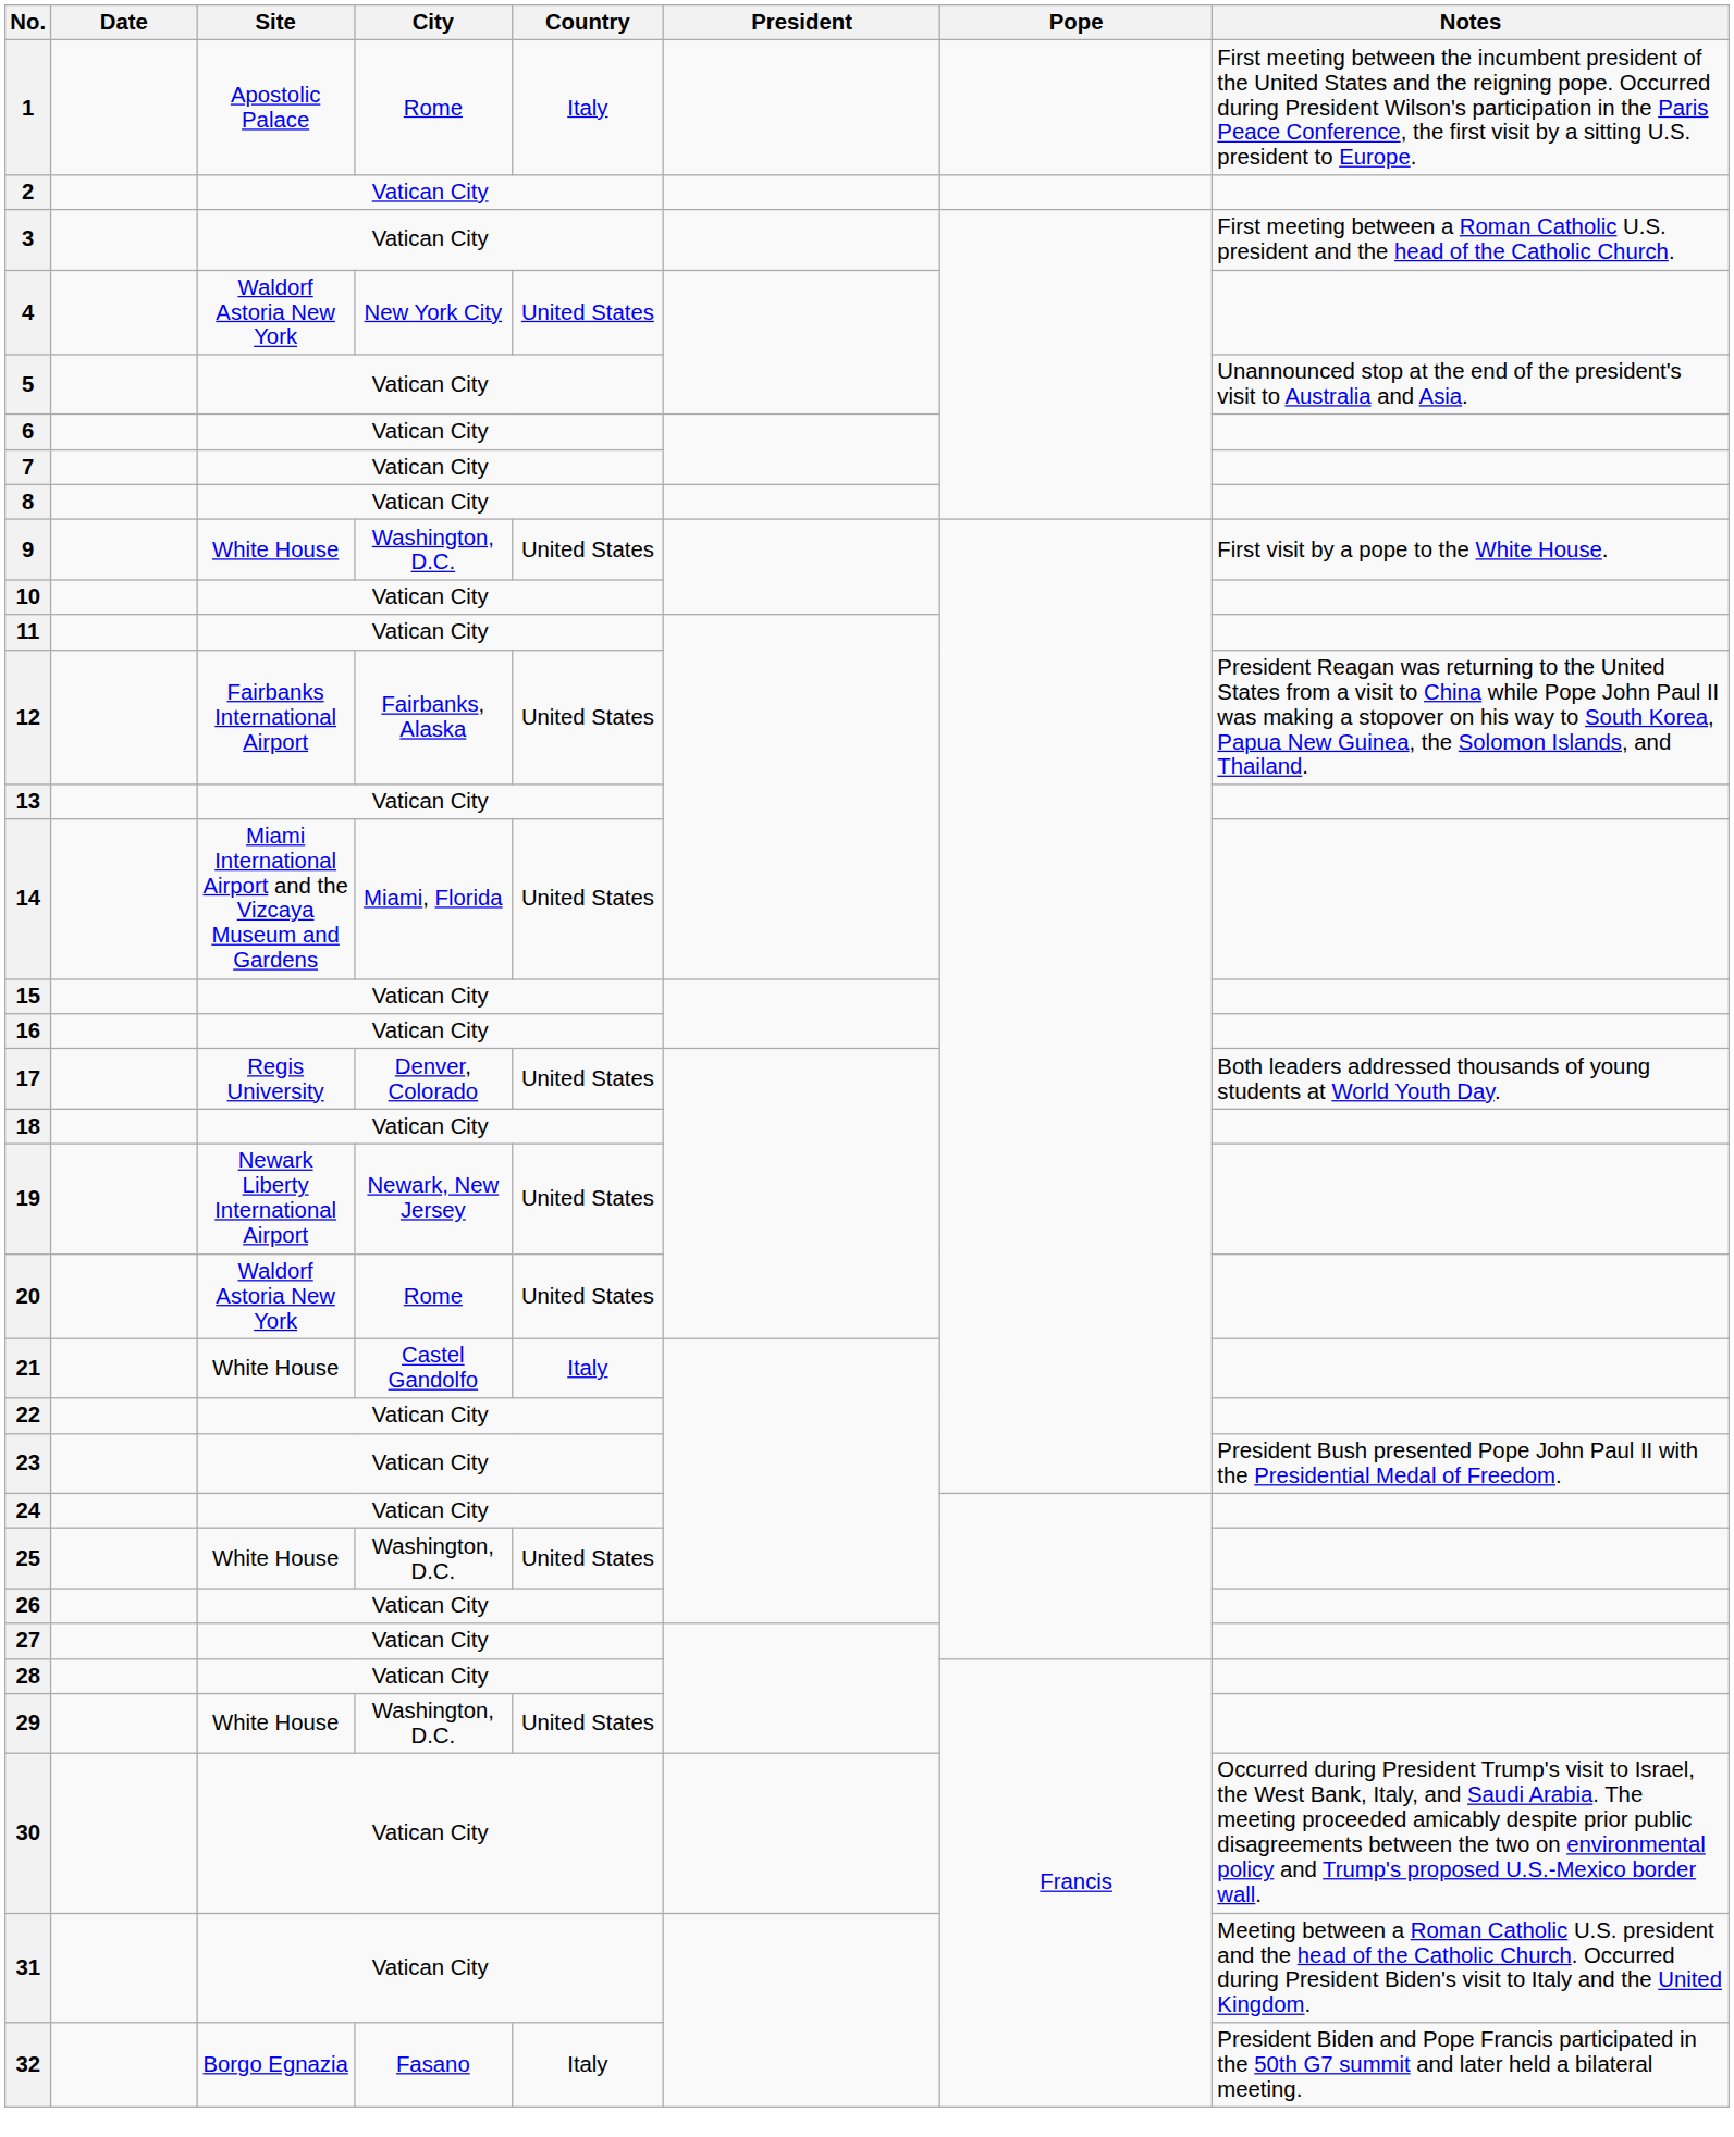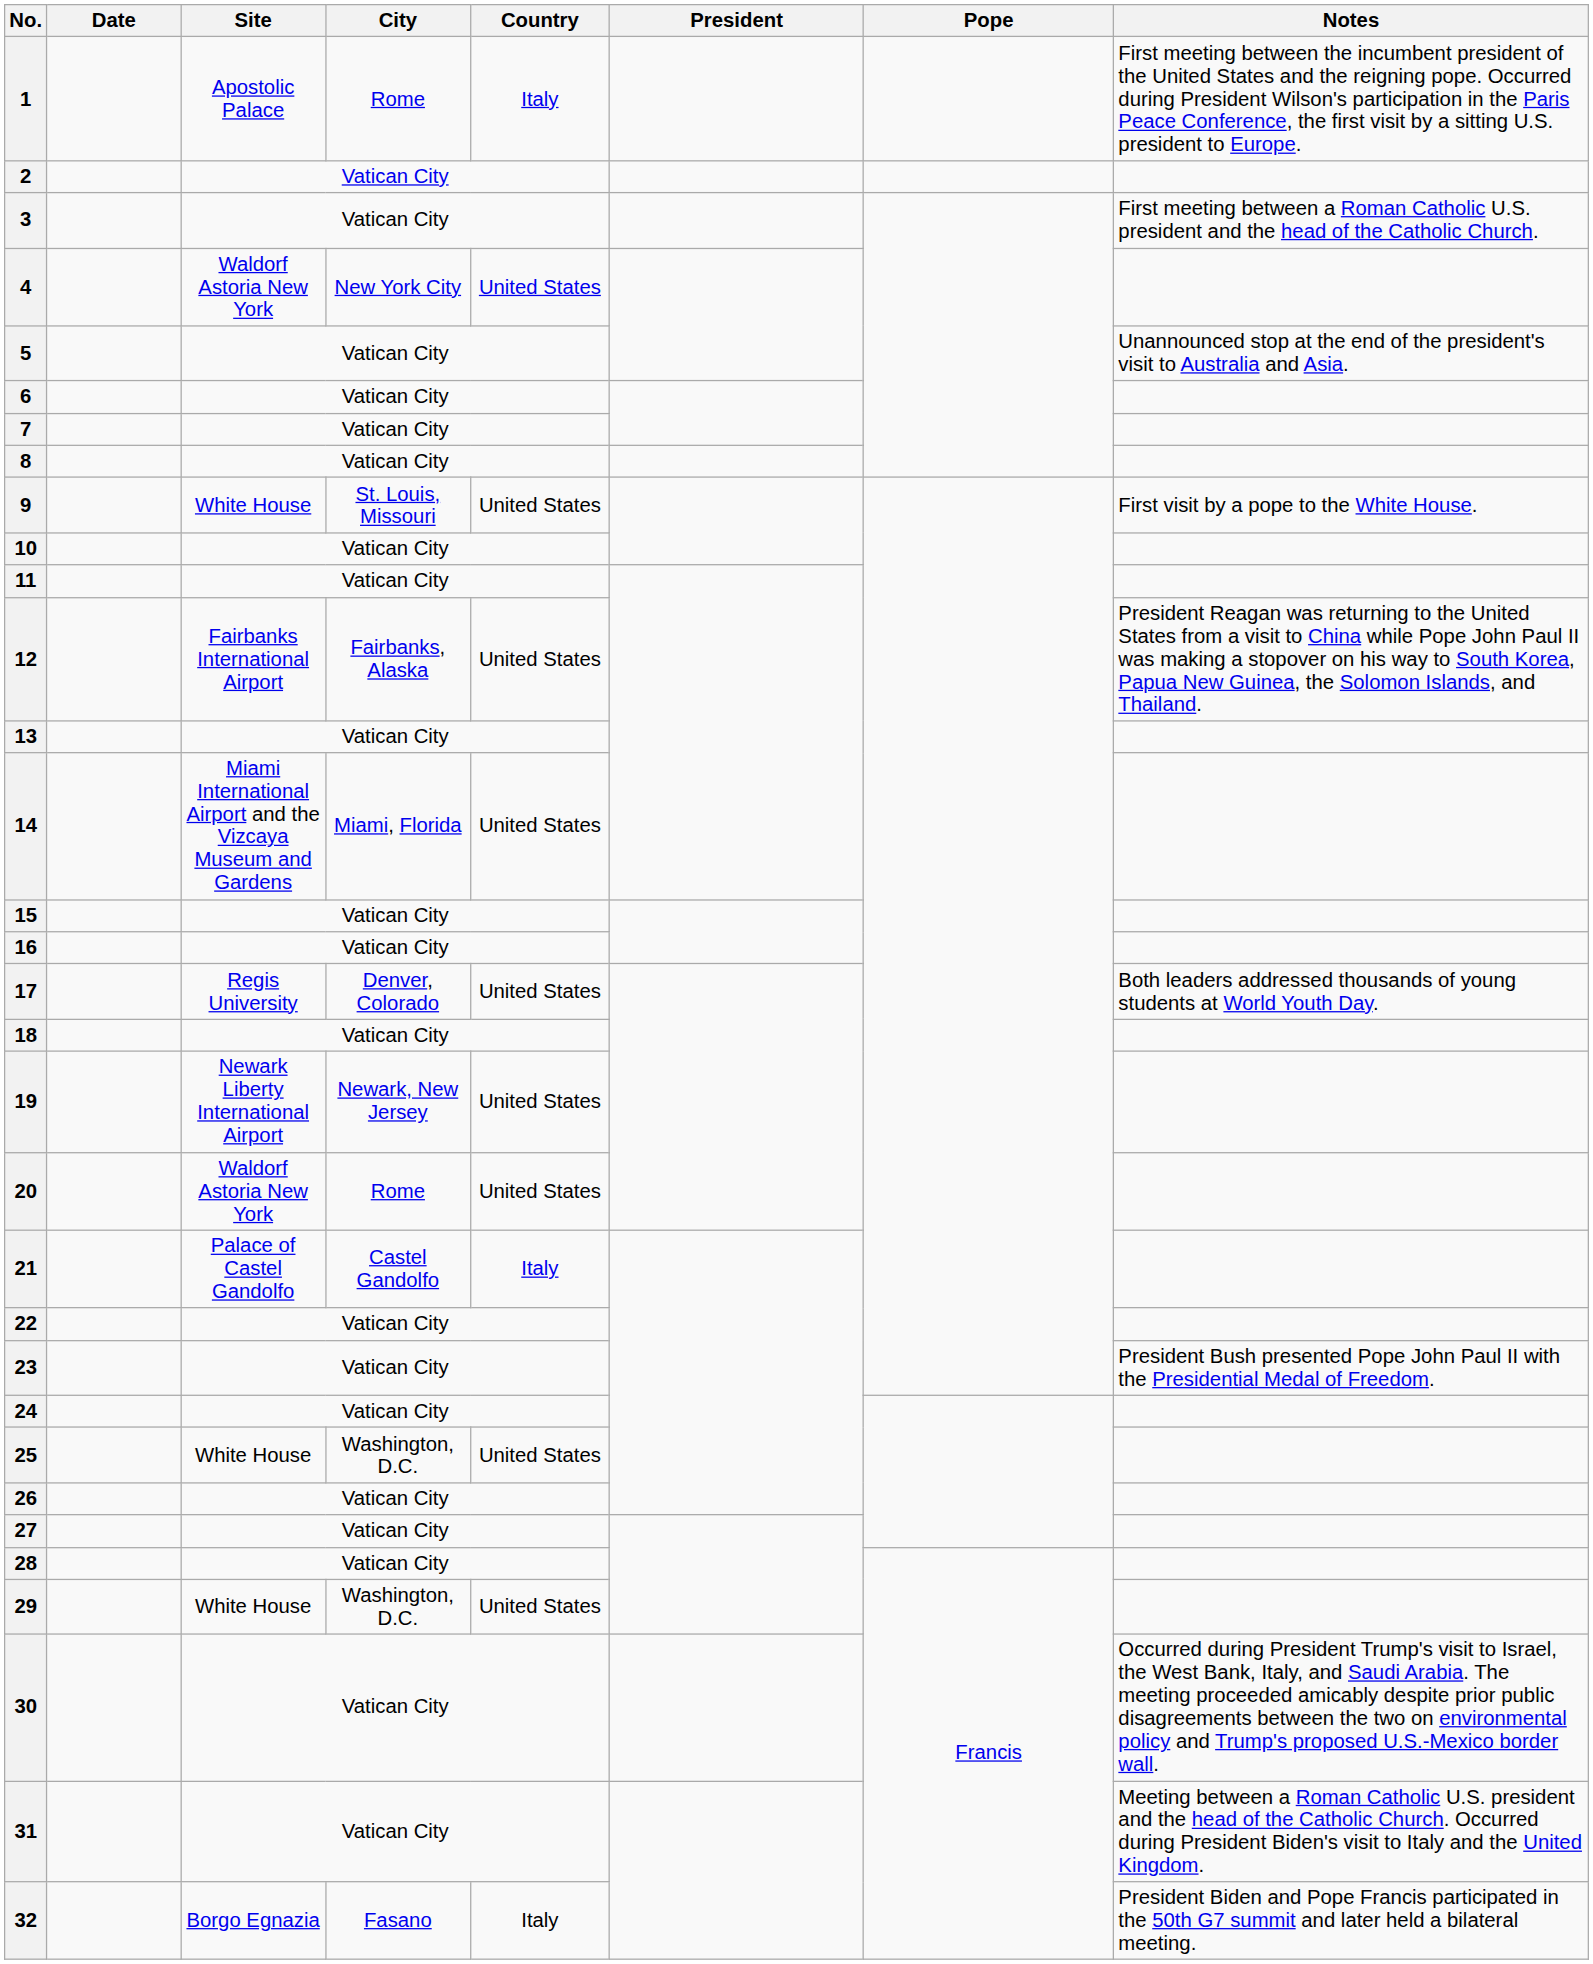9 | City: Washington, D.C. -> St. Louis, Missouri
21 | Site: White House -> Palace of Castel Gandolfo
